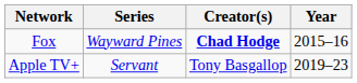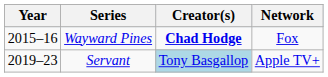columns swapped: Year <-> Network
Servant | Creator(s): no background -> lightblue background
